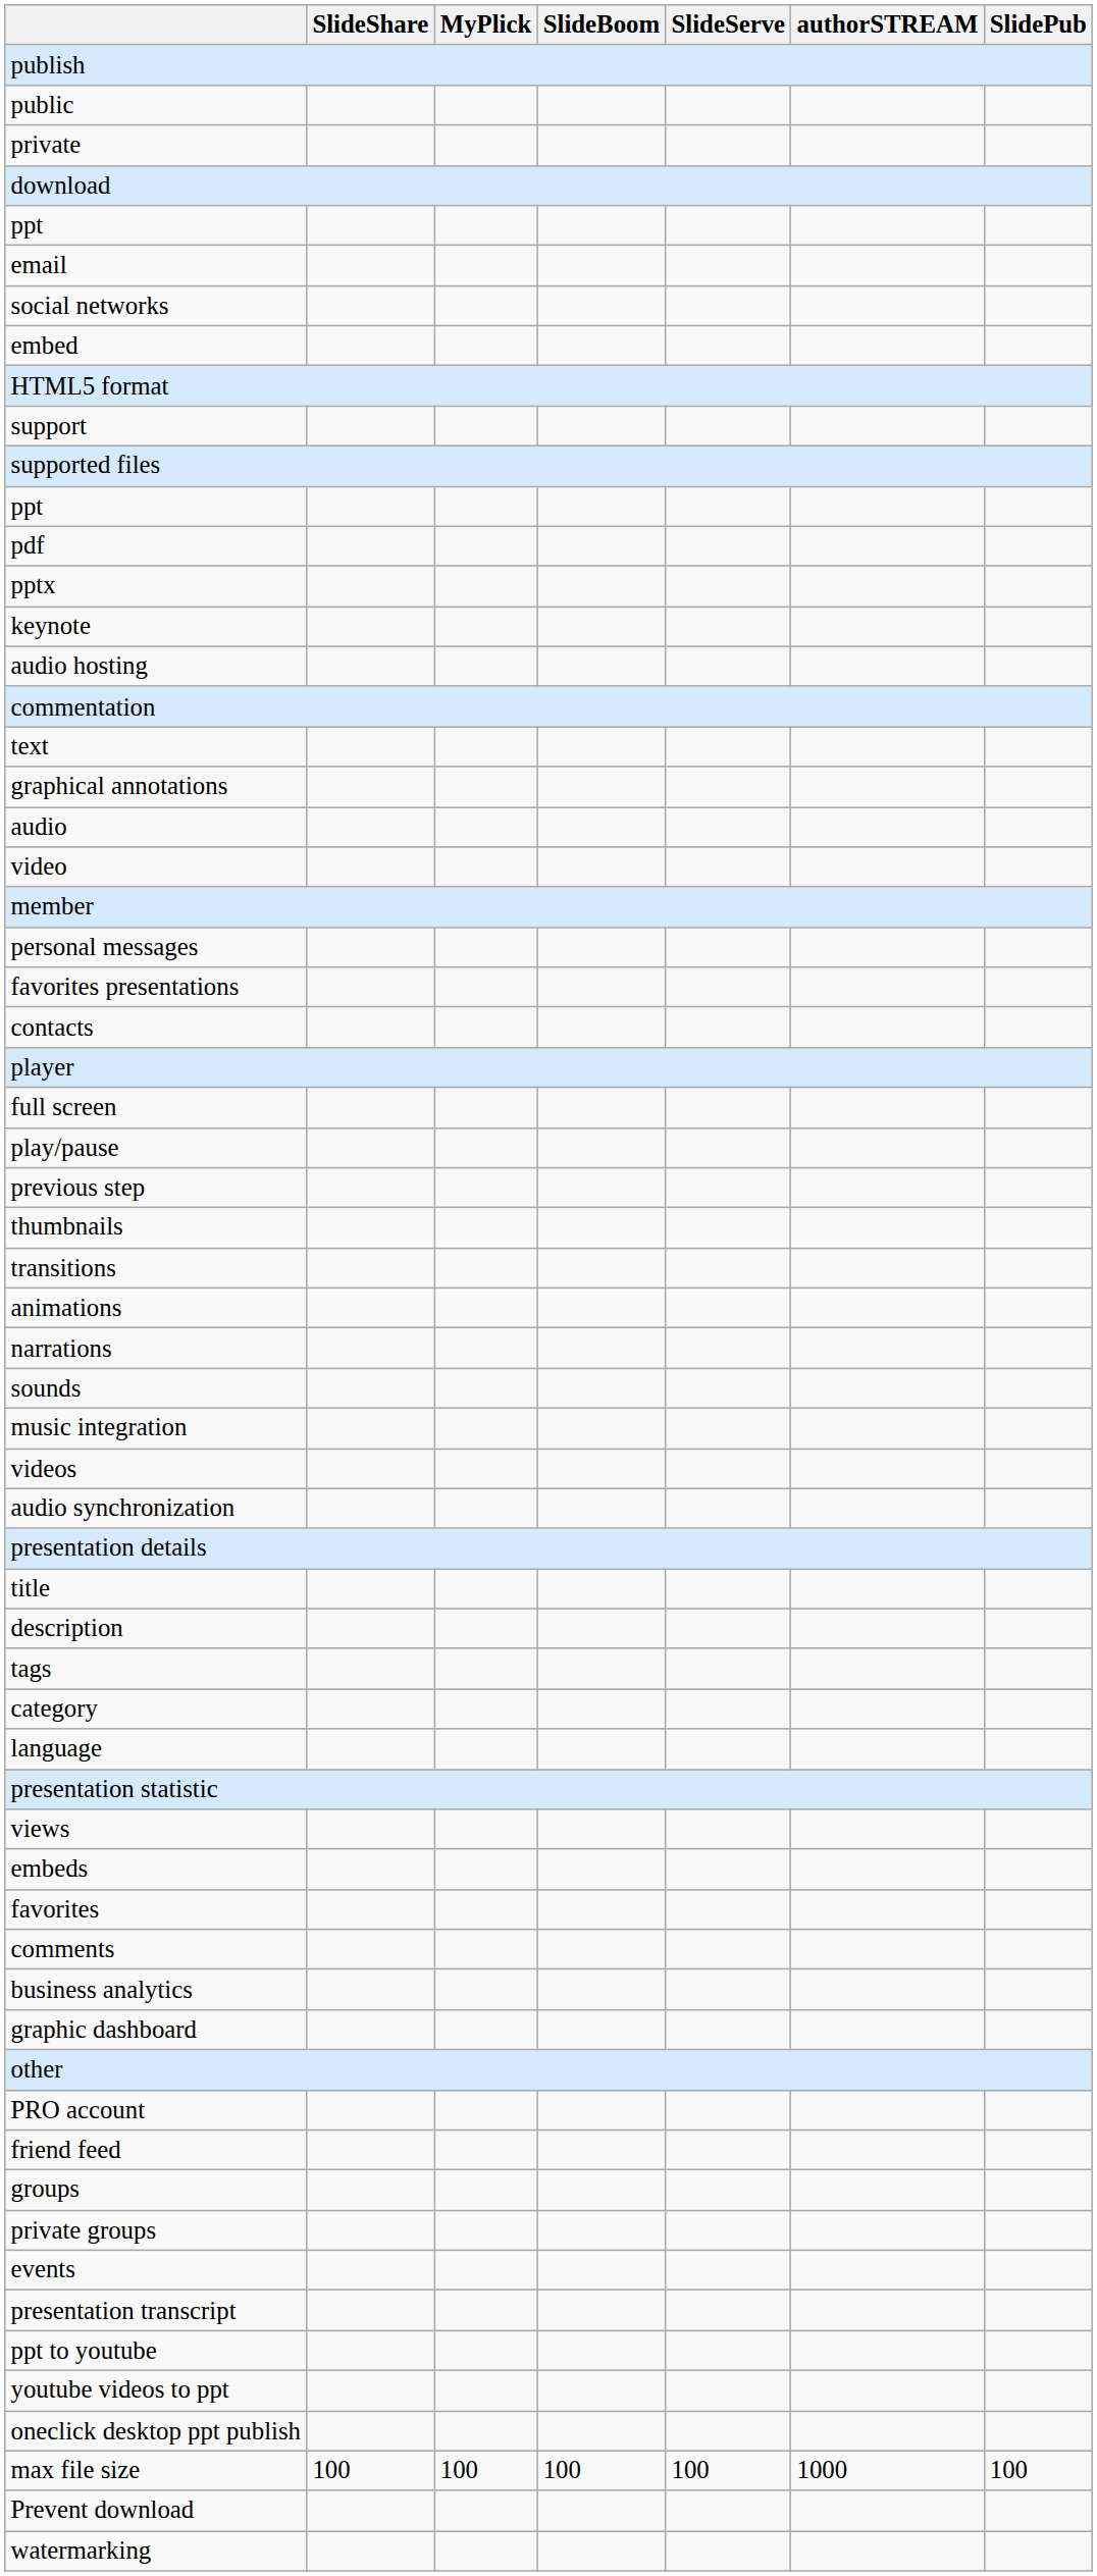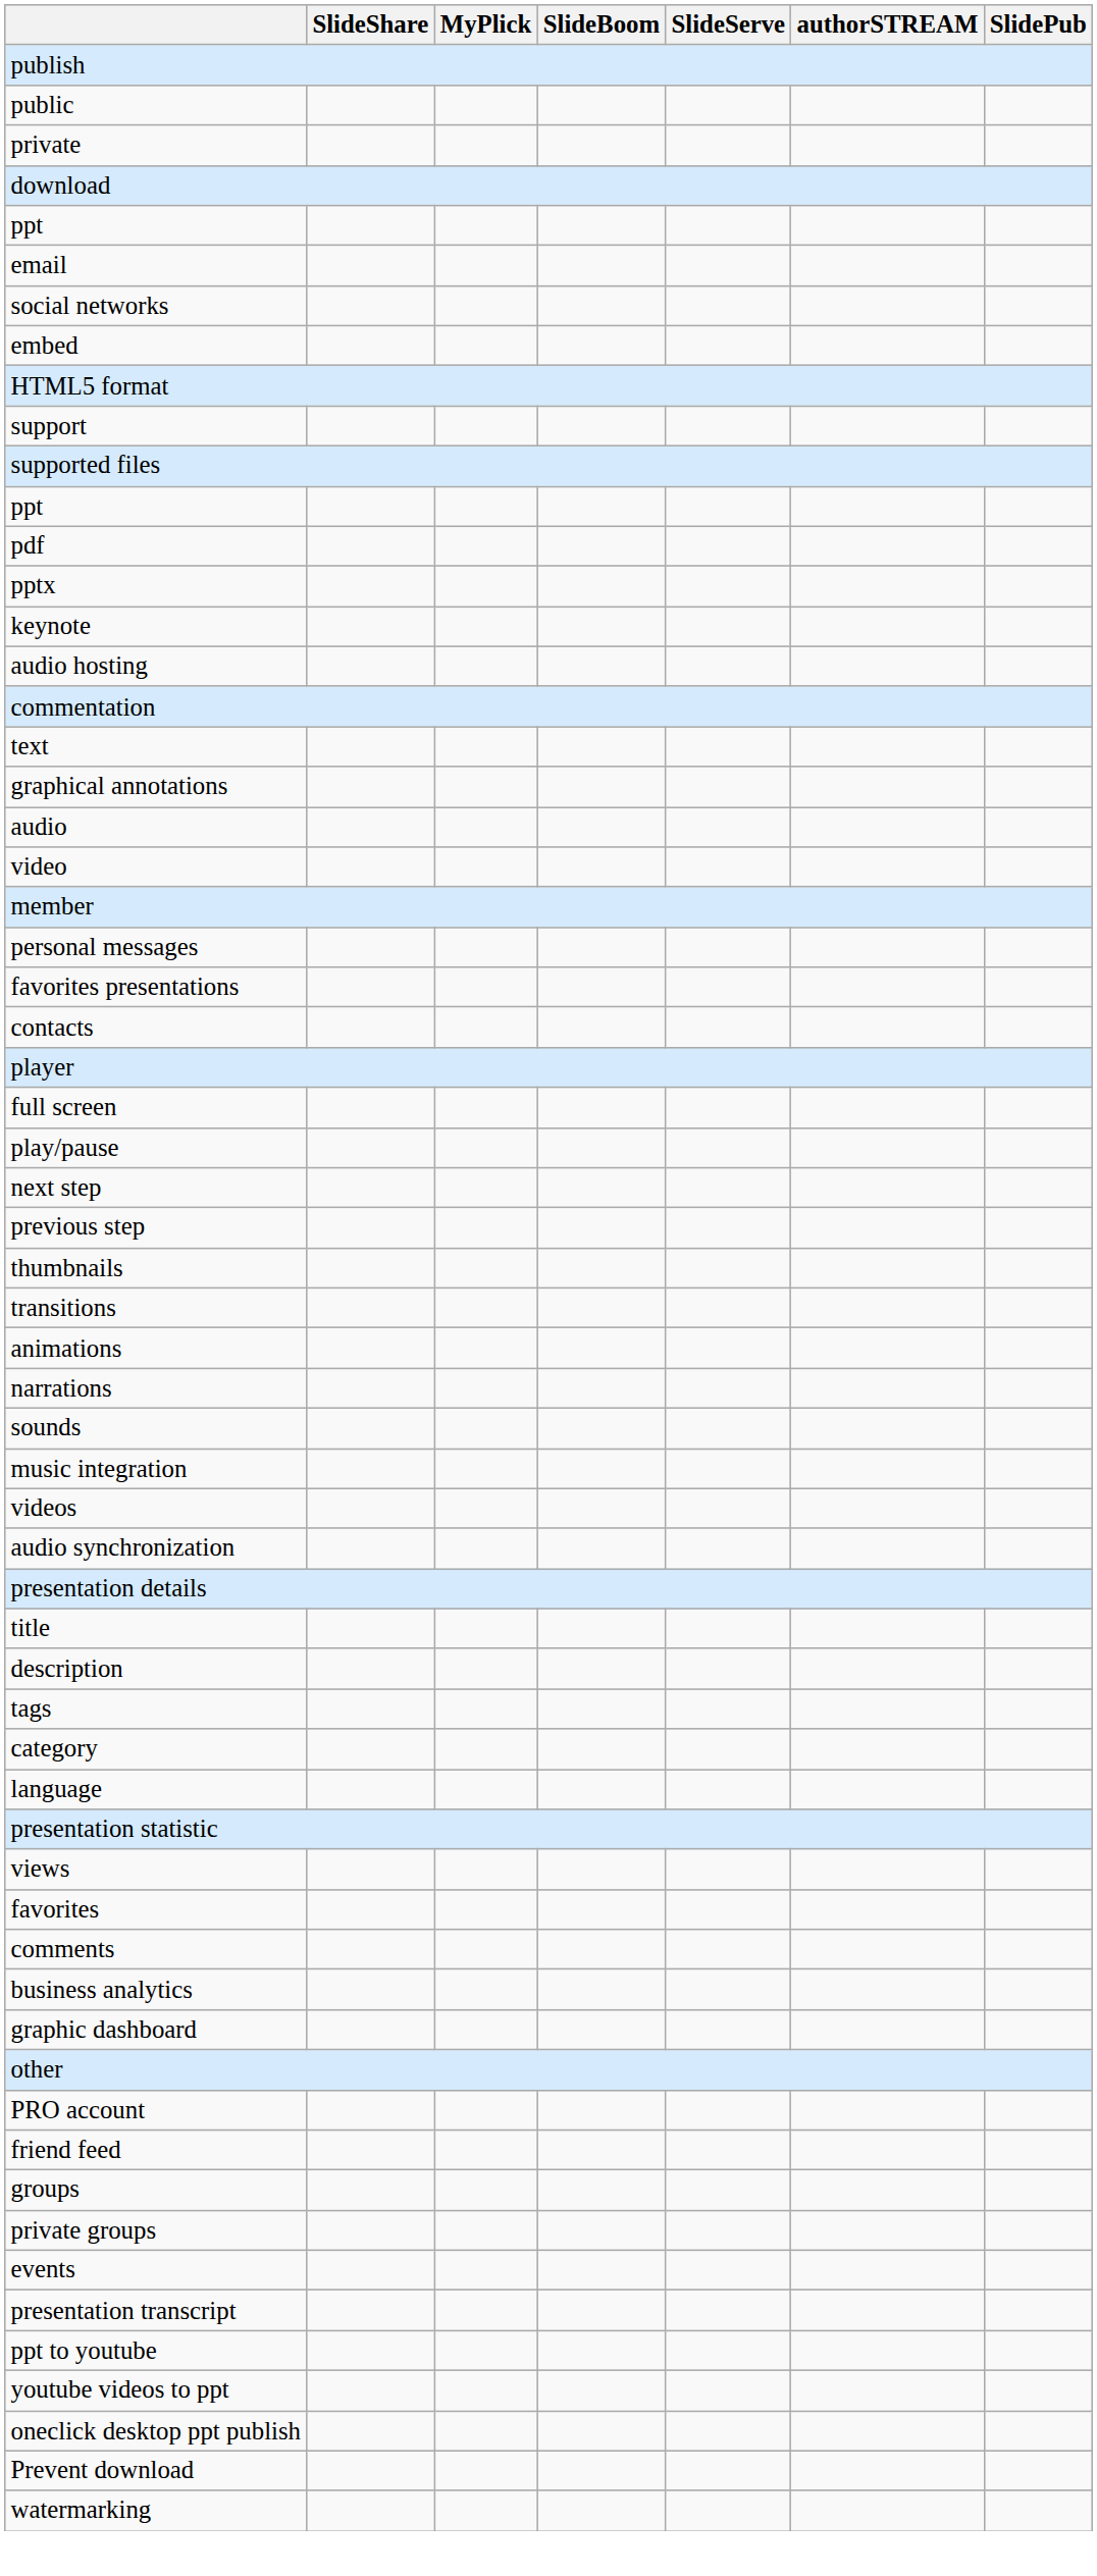+ row: next step
- row: embeds
- row: max file size | 100 | 100 | 100 | 100 | 1000 | 100
